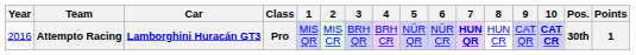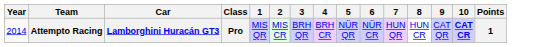- column: Pos. | 30th
Attempto Racing | Year: 2016 -> 2014
Attempto Racing | 7: bold -> normal
